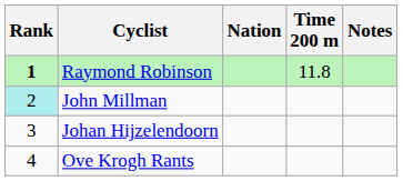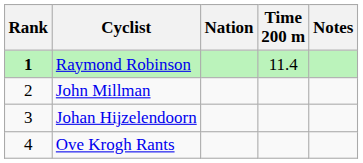Raymond Robinson | Time 200 m: 11.8 -> 11.4
John Millman | Rank: paleturquoise background -> no background
